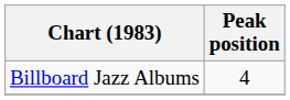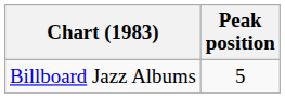Billboard Jazz Albums | Peak position: 4 -> 5
